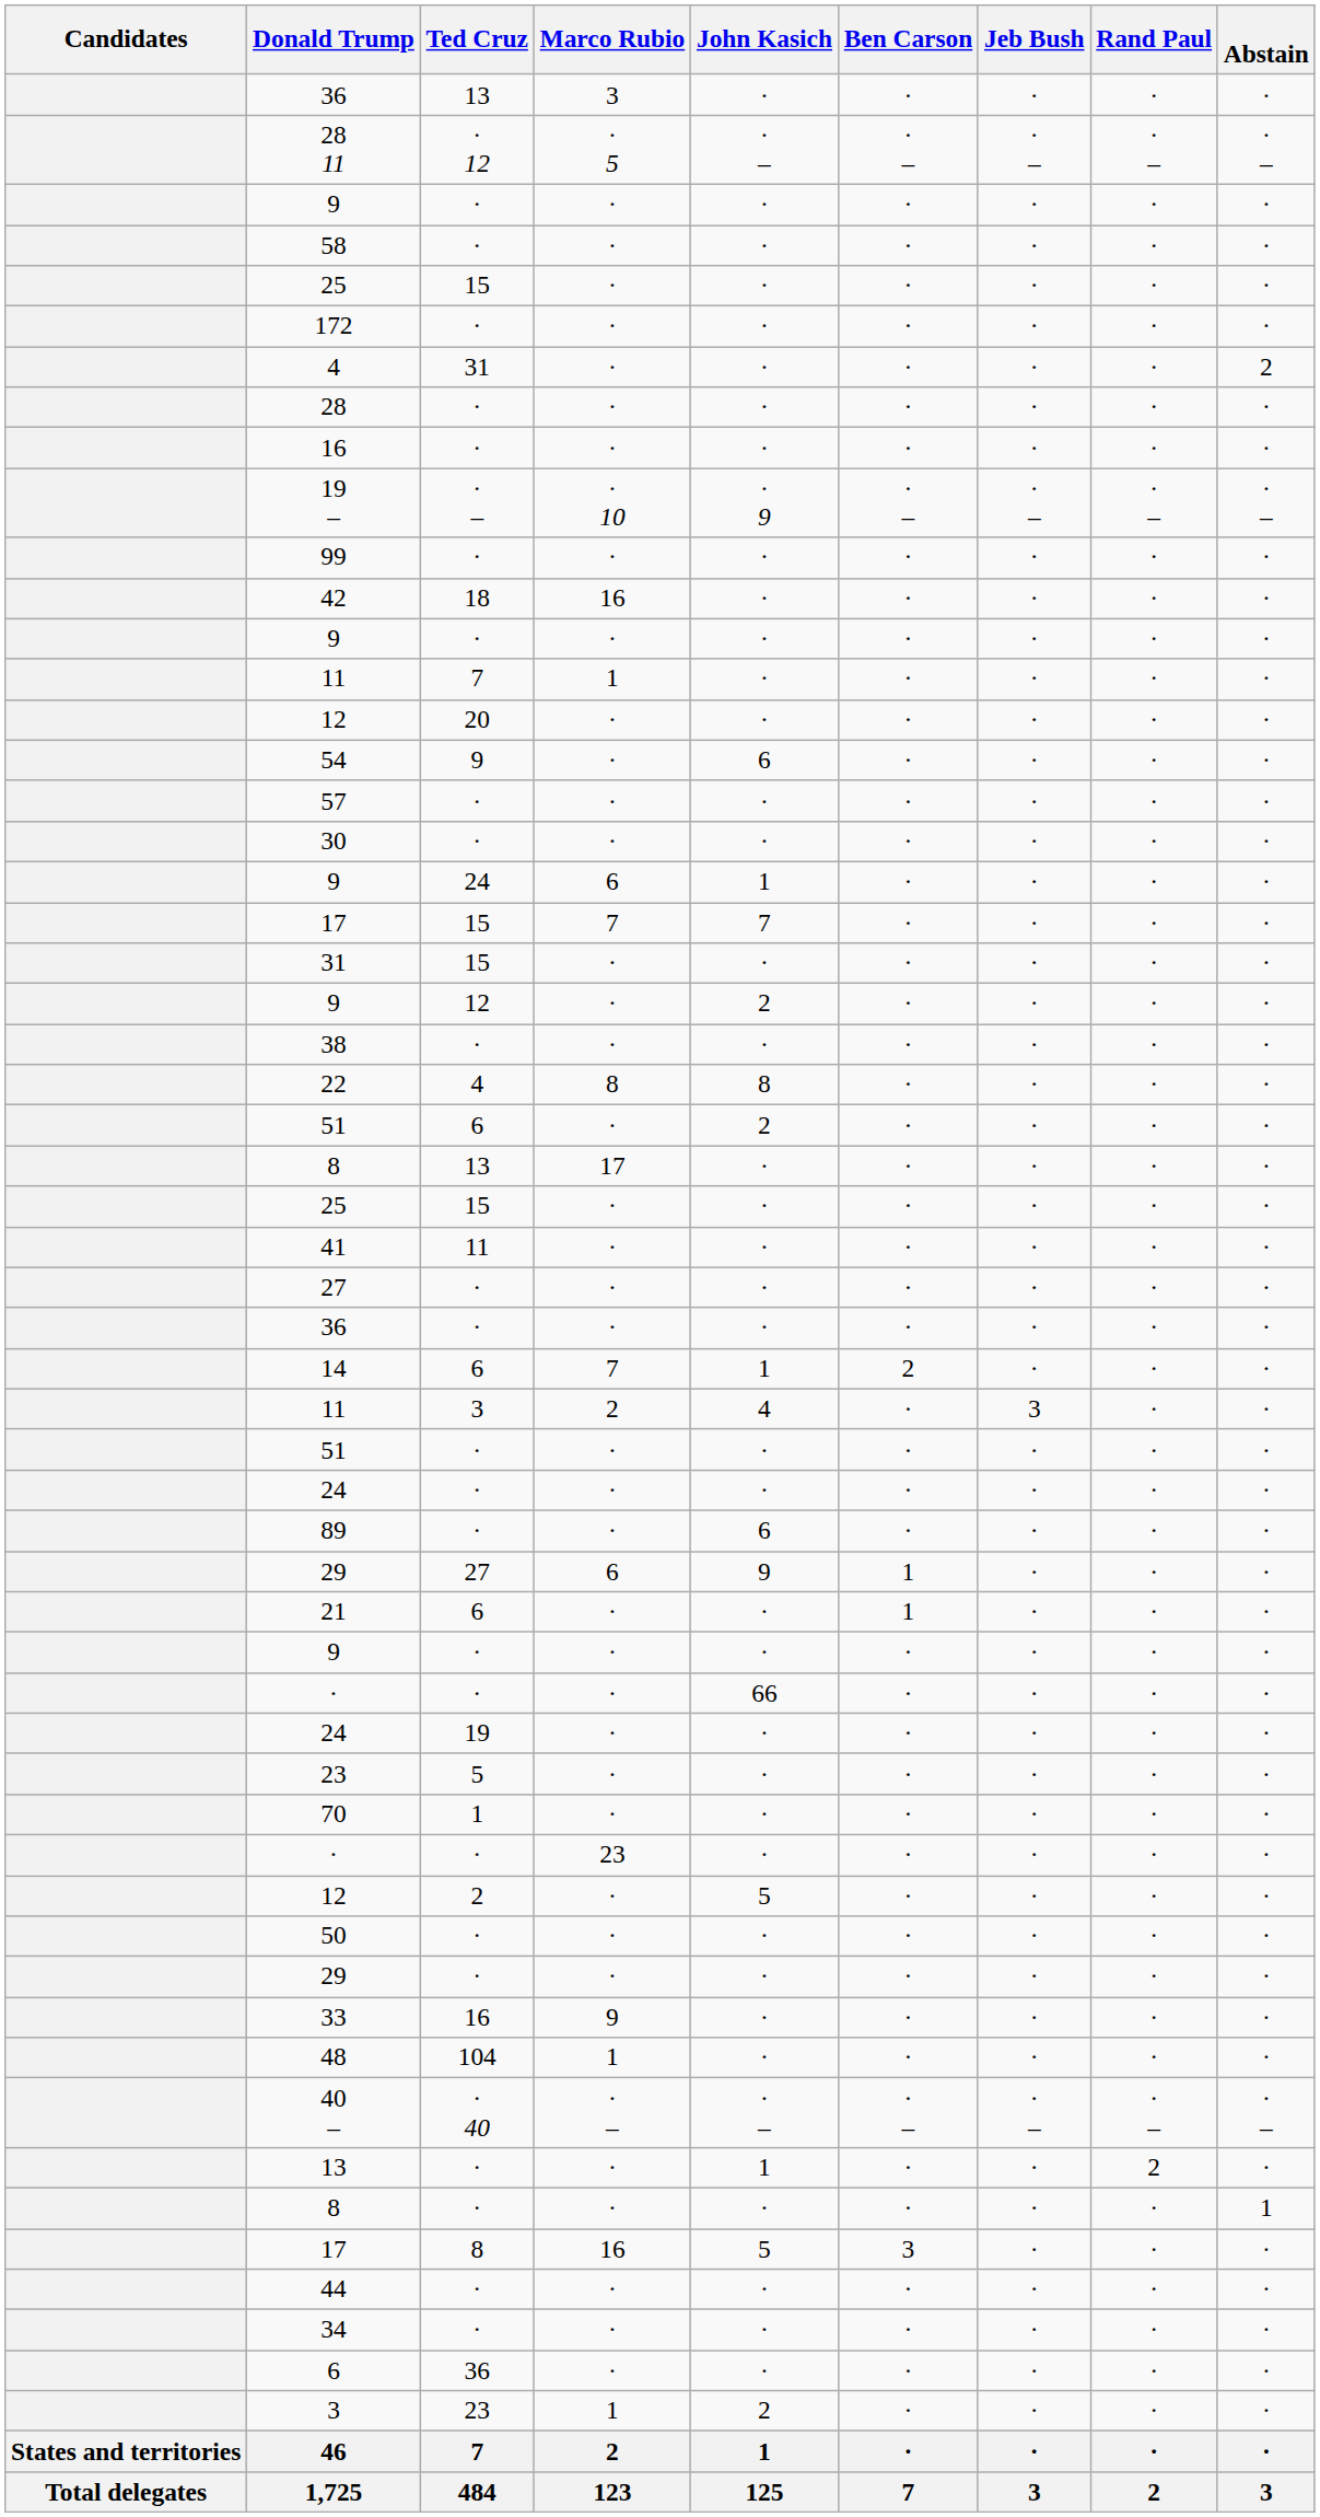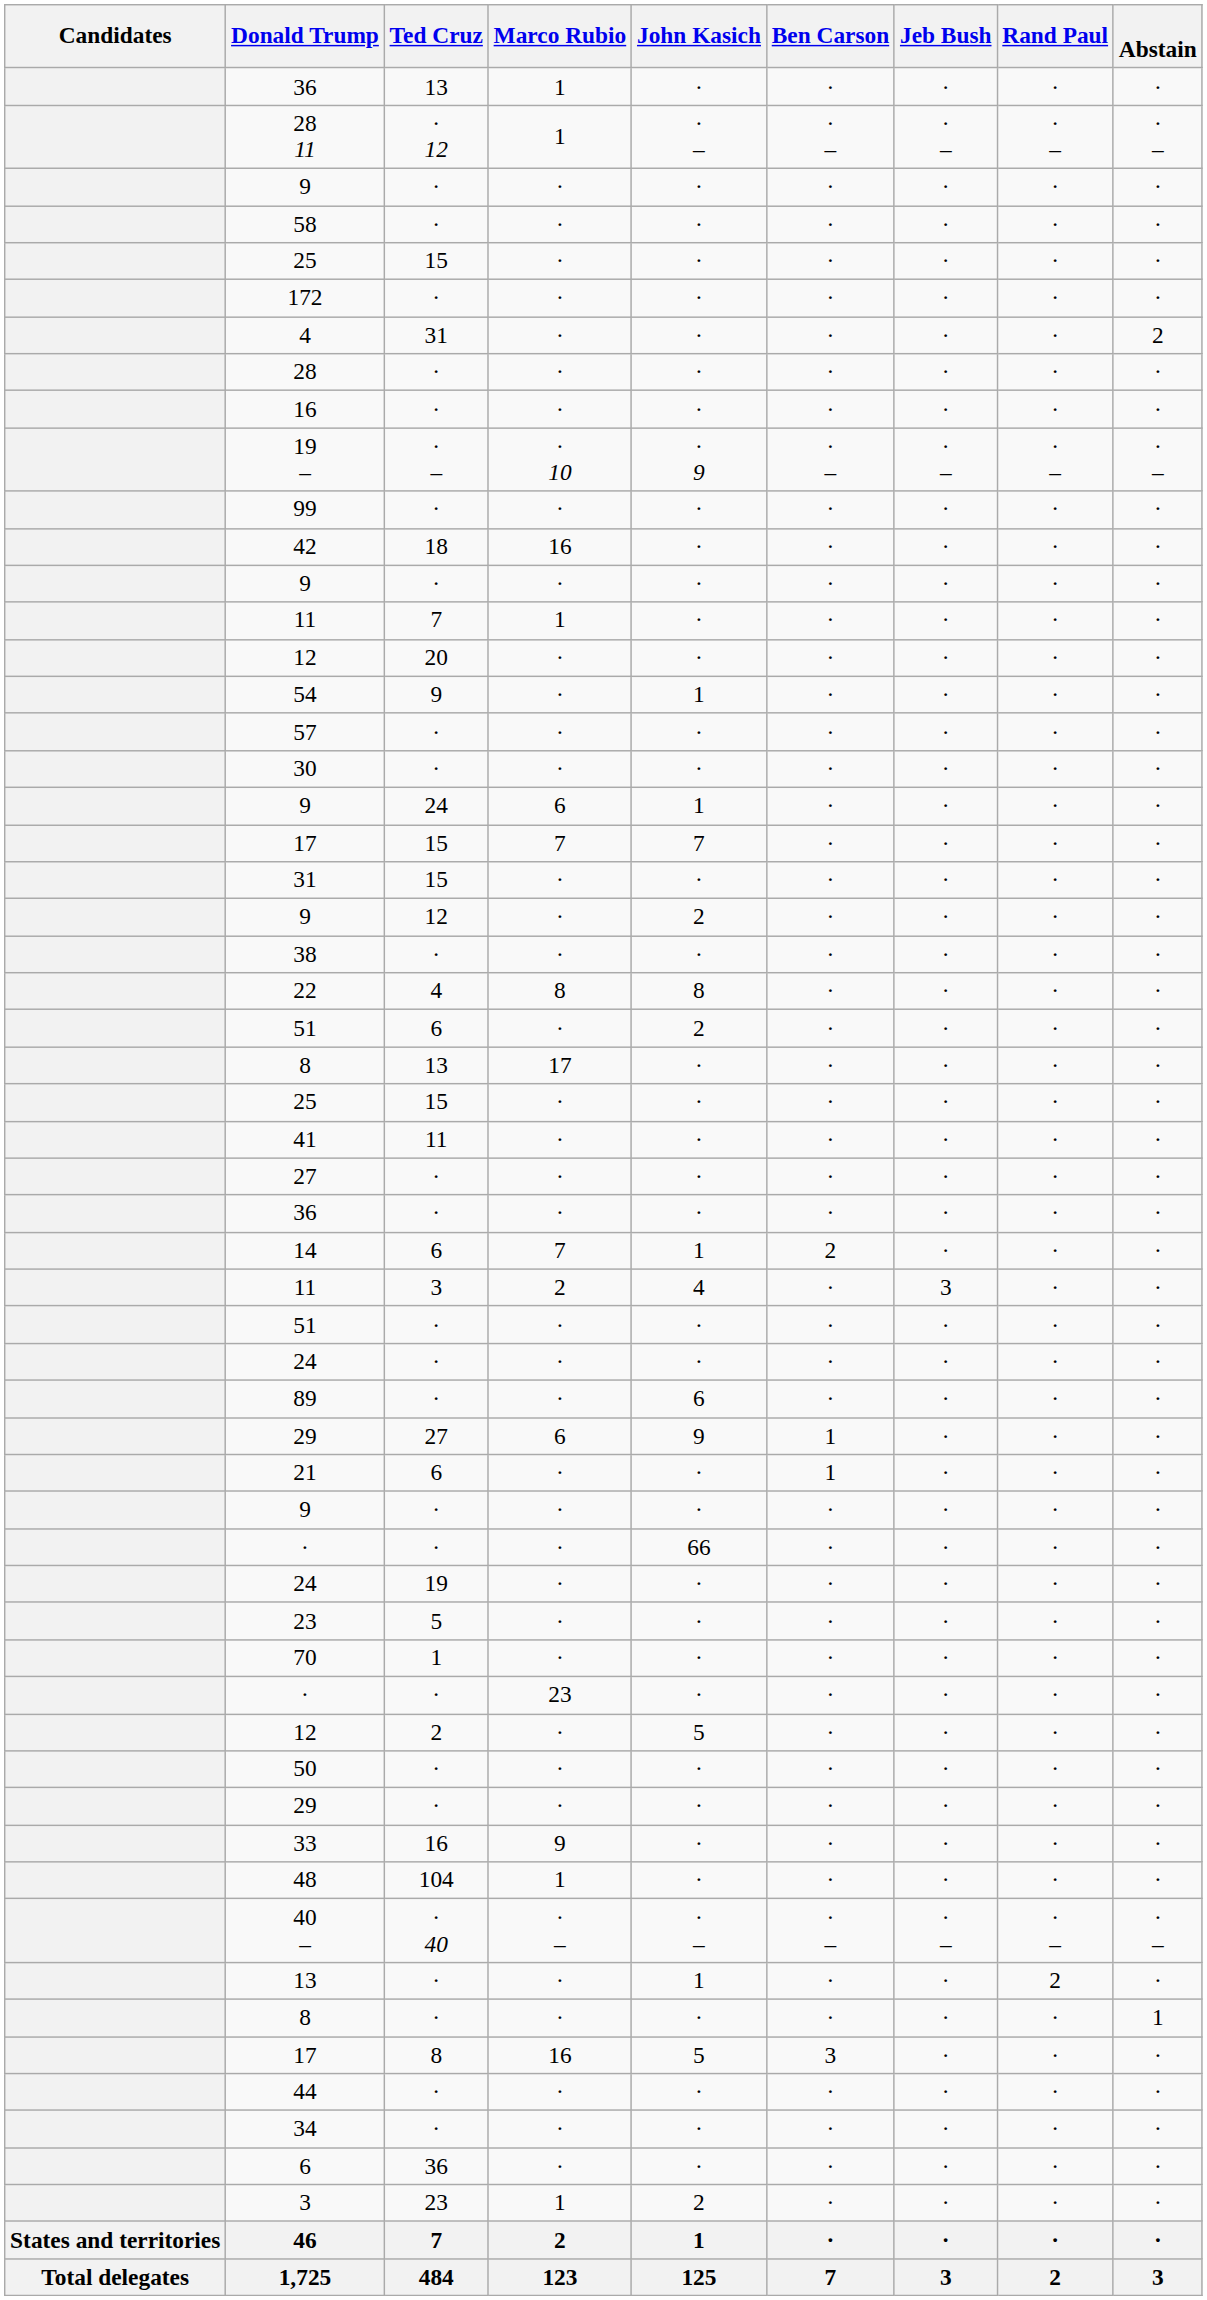36 / 13 | Marco Rubio: 3 -> 1
28 11 | Marco Rubio: · 5 -> 1
54 | John Kasich: 6 -> 1
